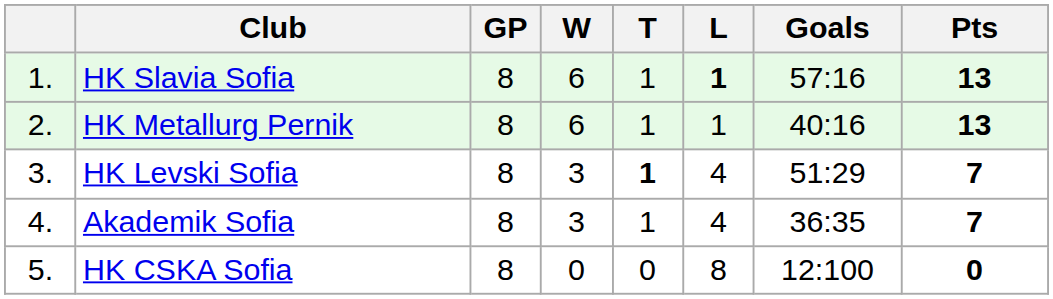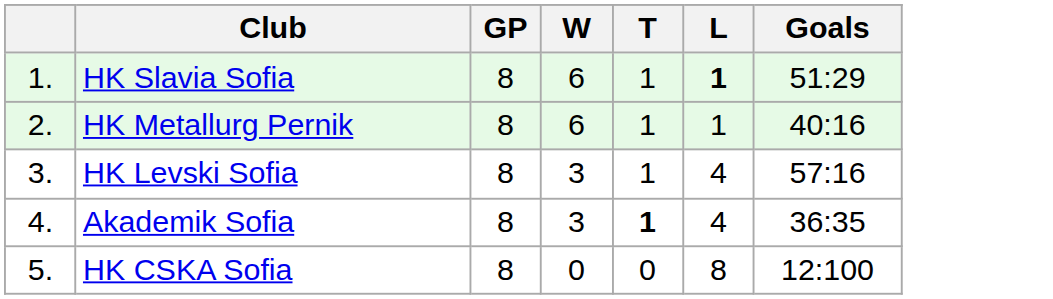- column: Pts | 13 | 13 | 7 | 7 | 0
HK Slavia Sofia | Goals: 57:16 -> 51:29
HK Levski Sofia | T: bold -> normal
HK Levski Sofia | Goals: 51:29 -> 57:16
Akademik Sofia | T: normal -> bold
